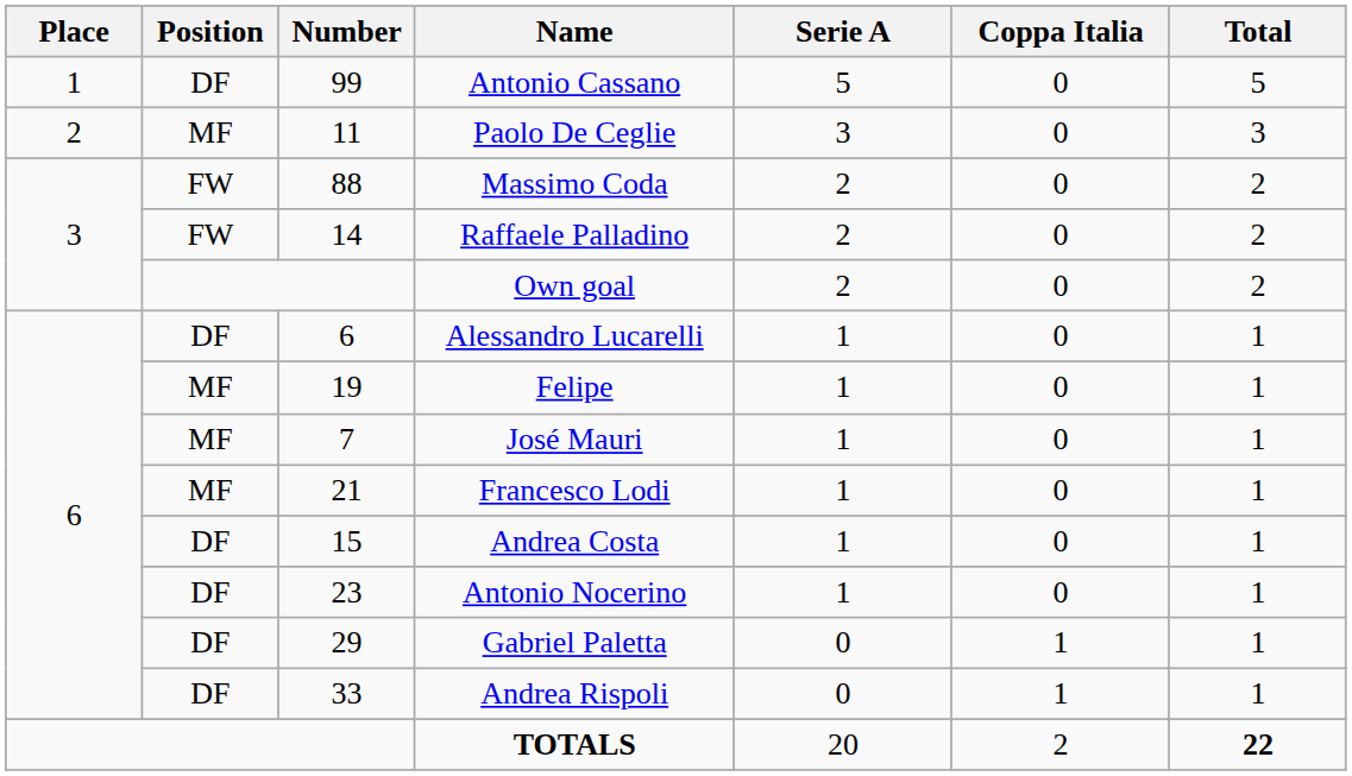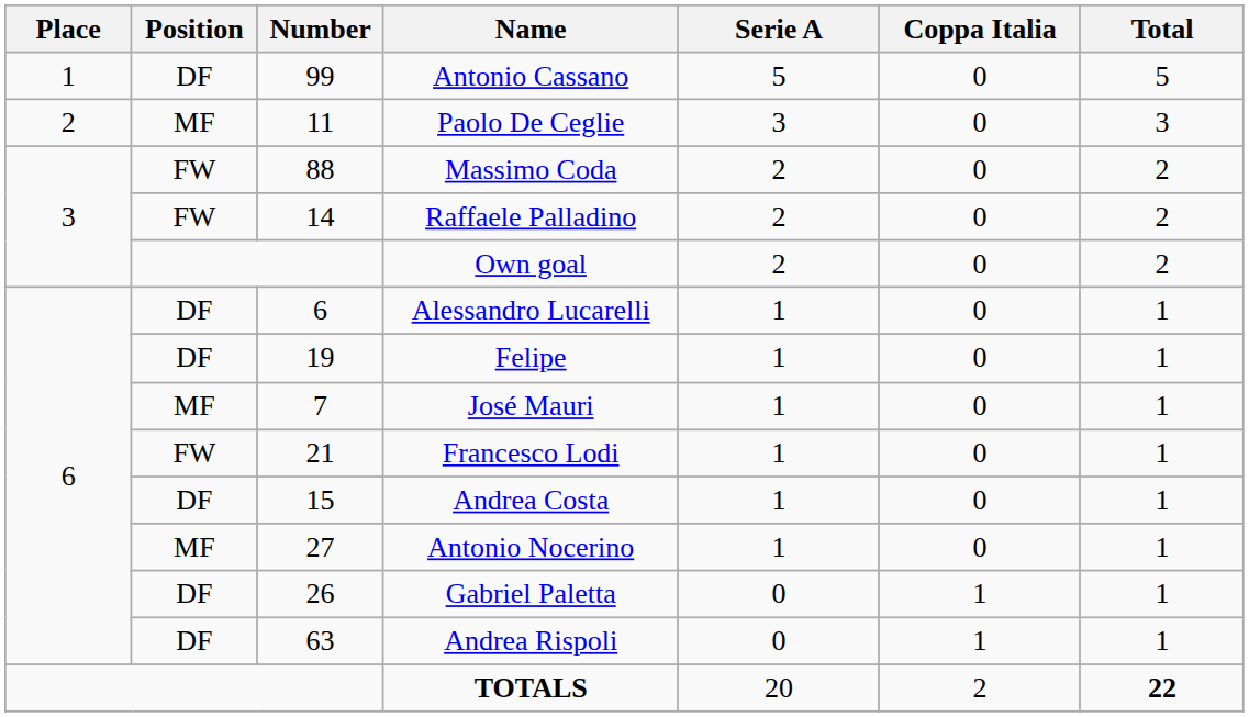Felipe | Position: MF -> DF
Francesco Lodi | Position: MF -> FW
Antonio Nocerino | Position: DF -> MF
Antonio Nocerino | Number: 23 -> 27
Gabriel Paletta | Number: 29 -> 26
Andrea Rispoli | Number: 33 -> 63
